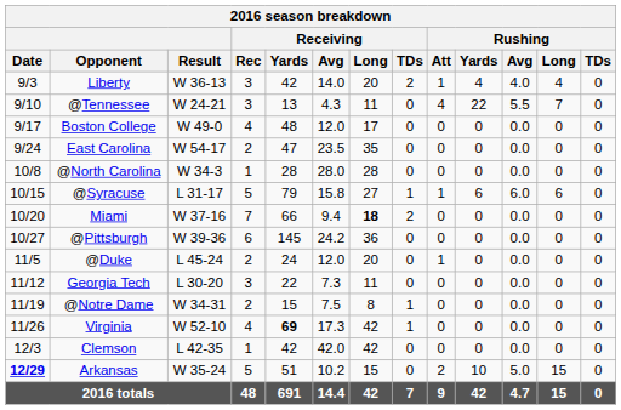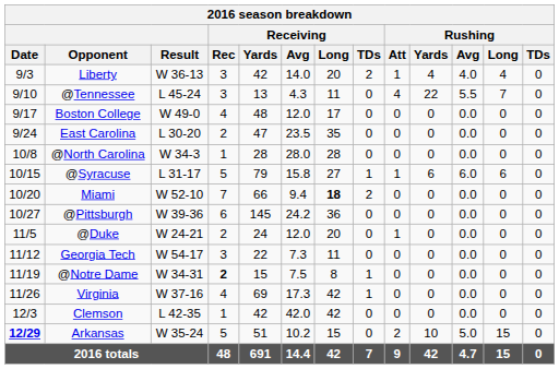@Tennessee | Result: W 24-21 -> L 45-24
East Carolina | Result: W 54-17 -> L 30-20
Miami | Result: W 37-16 -> W 52-10
@Duke | Result: L 45-24 -> W 24-21
Georgia Tech | Result: L 30-20 -> W 54-17
@Notre Dame | Receiving / Rec: normal -> bold
Virginia | Result: W 52-10 -> W 37-16
Virginia | Receiving / Yards: bold -> normal
